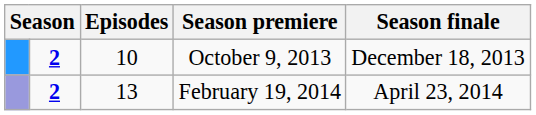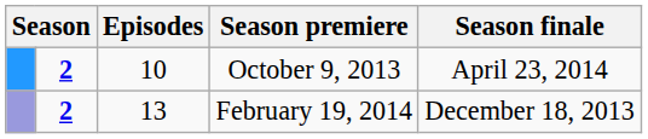October 9, 2013 | Season finale: December 18, 2013 -> April 23, 2014
February 19, 2014 | Season finale: April 23, 2014 -> December 18, 2013
